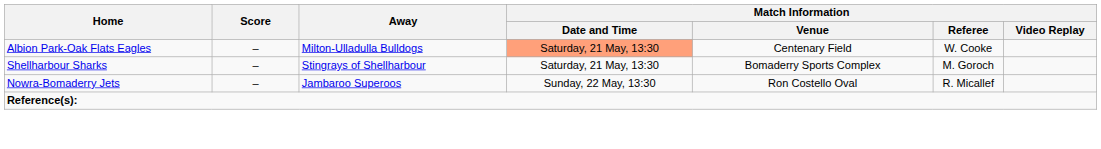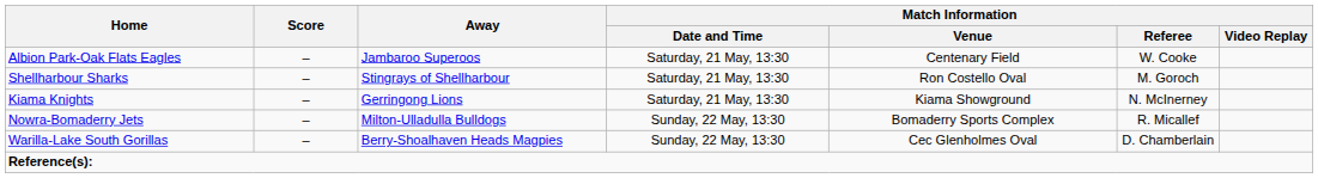Albion Park-Oak Flats Eagles | Away: Milton-Ulladulla Bulldogs -> Jambaroo Superoos
Albion Park-Oak Flats Eagles | Match Information / Date and Time: lightsalmon background -> no background
Shellharbour Sharks | Match Information / Venue: Bomaderry Sports Complex -> Ron Costello Oval
+ row: Kiama Knights | – | Gerringong Lions | Saturday, 21 May, 13:30 | Kiama Showground | N. McInerney
Nowra-Bomaderry Jets | Away: Jambaroo Superoos -> Milton-Ulladulla Bulldogs
Nowra-Bomaderry Jets | Match Information / Venue: Ron Costello Oval -> Bomaderry Sports Complex
+ row: Warilla-Lake South Gorillas | – | Berry-Shoalhaven Heads Magpies | Sunday, 22 May, 13:30 | Cec Glenholmes Oval | D. Chamberlain
